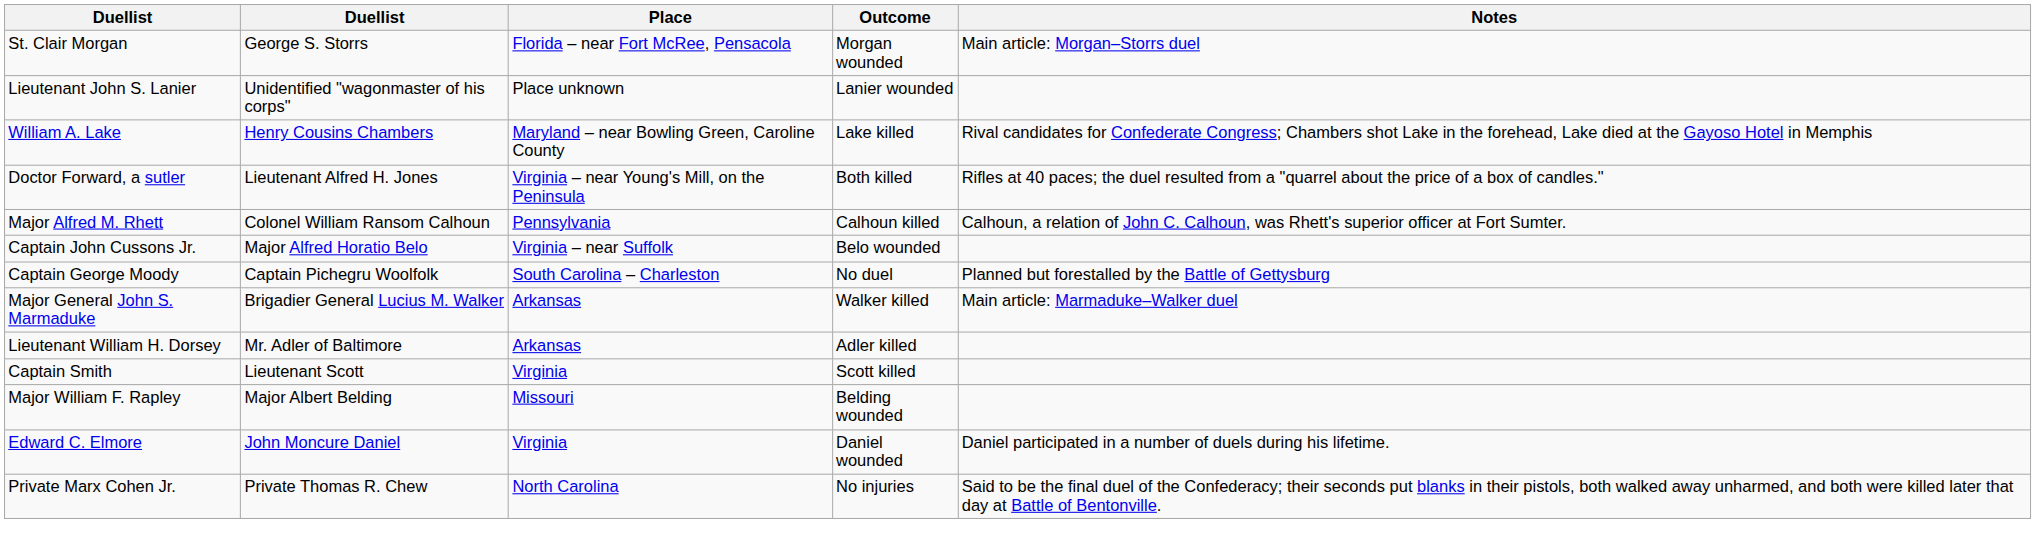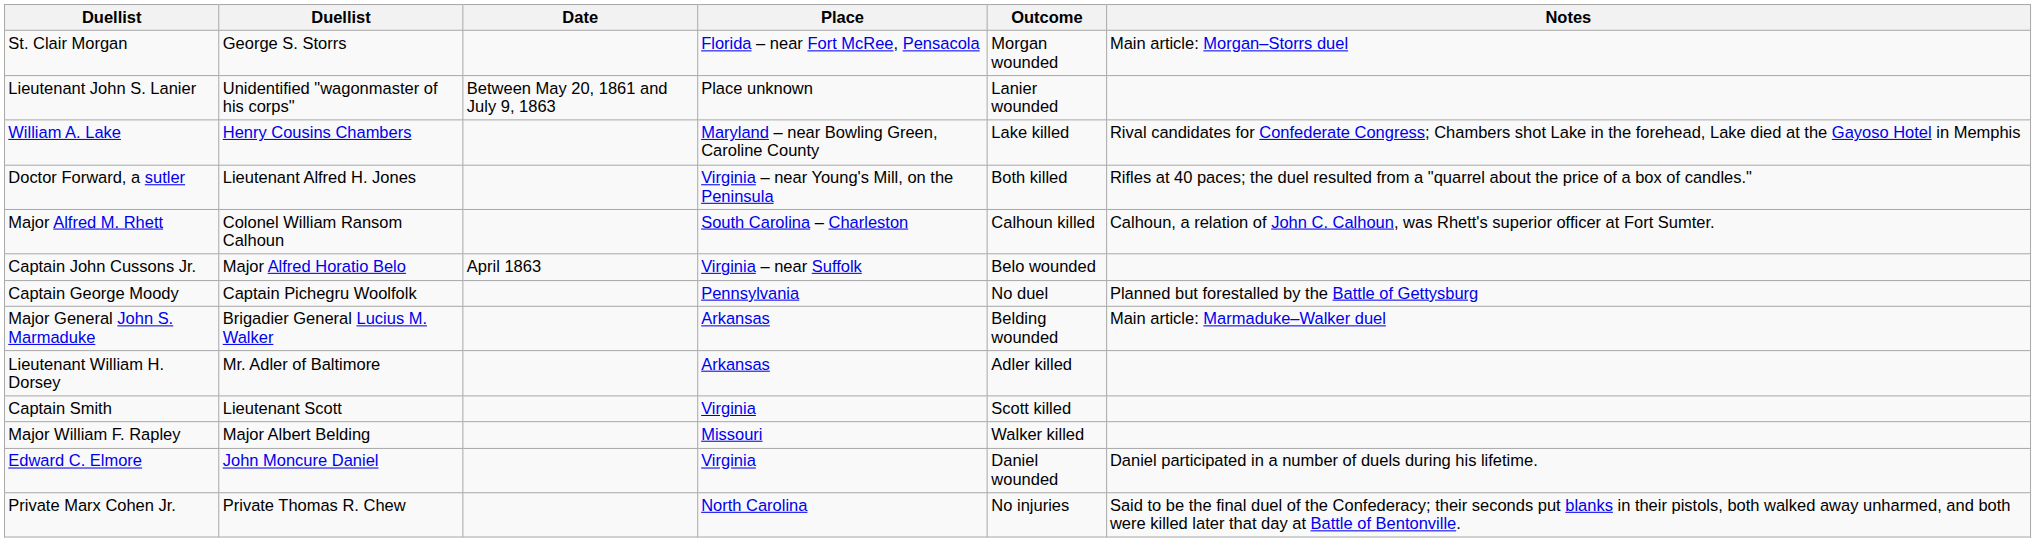+ column: Date | Between May 20, 1861 and July 9, 1863 | April 1863
Major Alfred M. Rhett | Place: Pennsylvania -> South Carolina – Charleston
Captain George Moody | Place: South Carolina – Charleston -> Pennsylvania
Major General John S. Marmaduke | Outcome: Walker killed -> Belding wounded
Major William F. Rapley | Outcome: Belding wounded -> Walker killed
